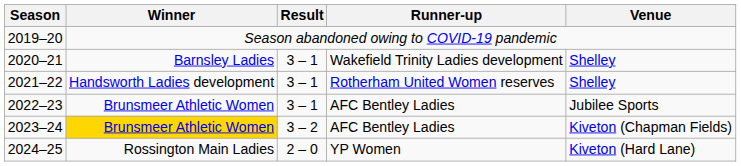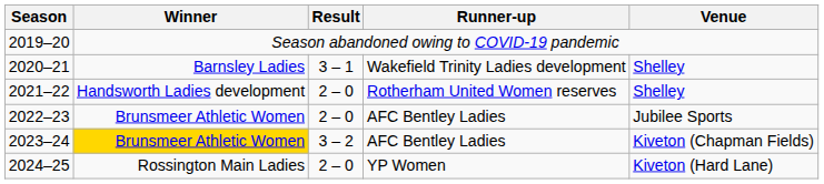2021–22 | Result: 3 – 1 -> 2 – 0
2022–23 | Result: 3 – 1 -> 2 – 0
